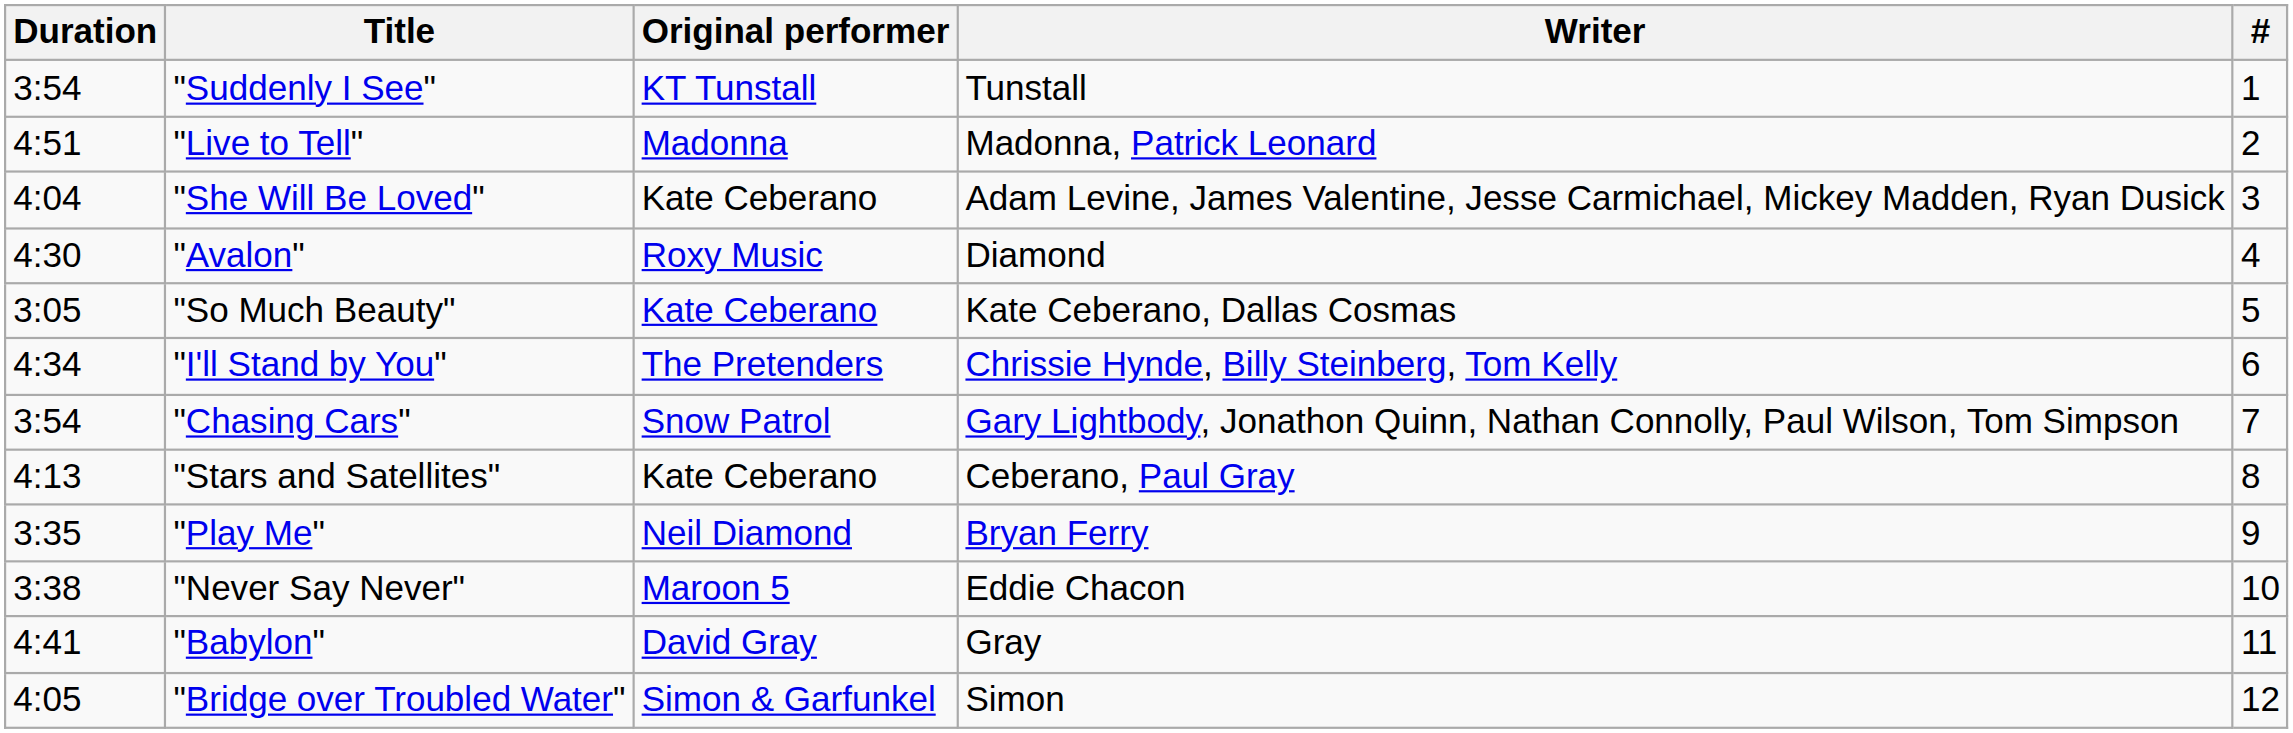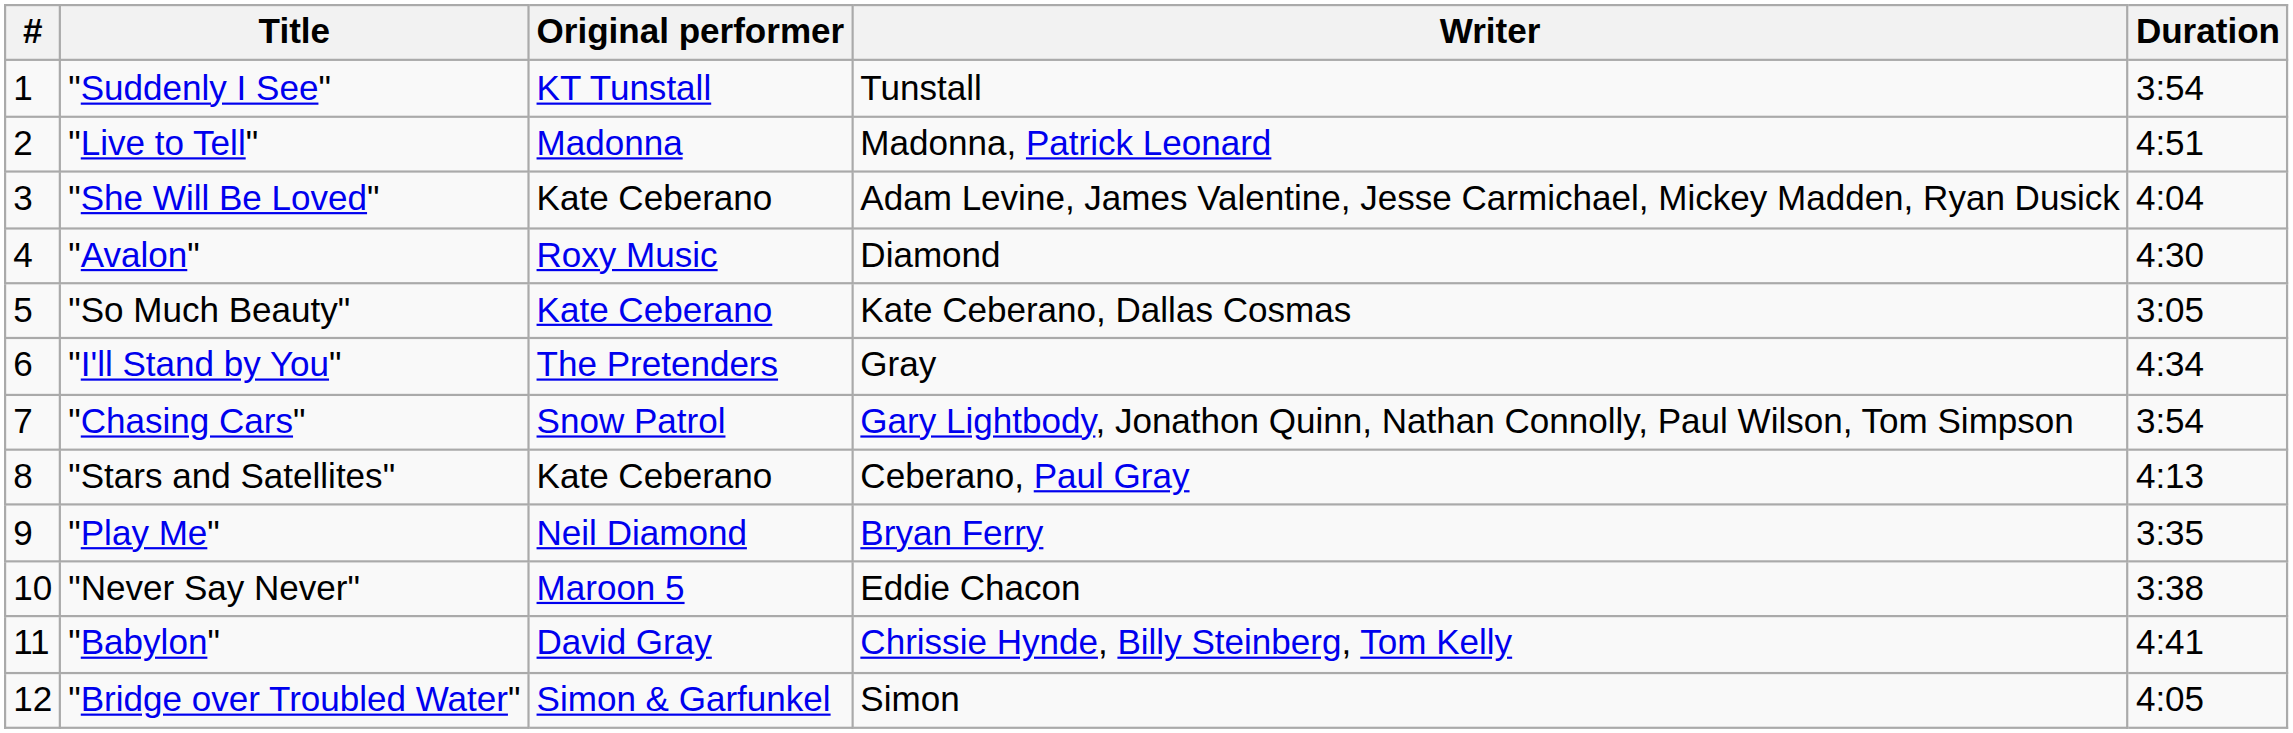columns swapped: # <-> Duration
"I'll Stand by You" | Writer: Chrissie Hynde, Billy Steinberg, Tom Kelly -> Gray
"Babylon" | Writer: Gray -> Chrissie Hynde, Billy Steinberg, Tom Kelly
